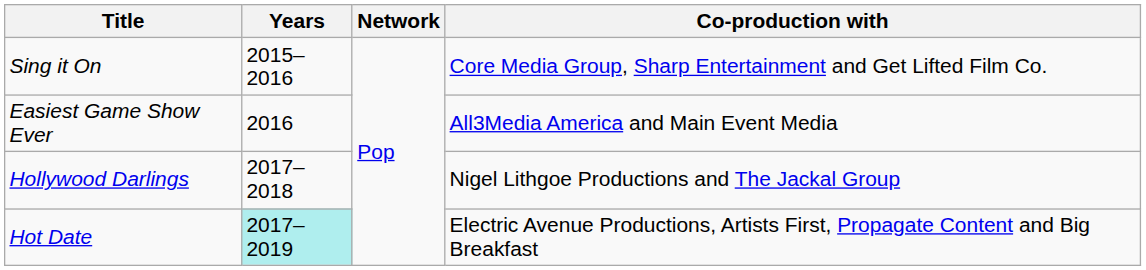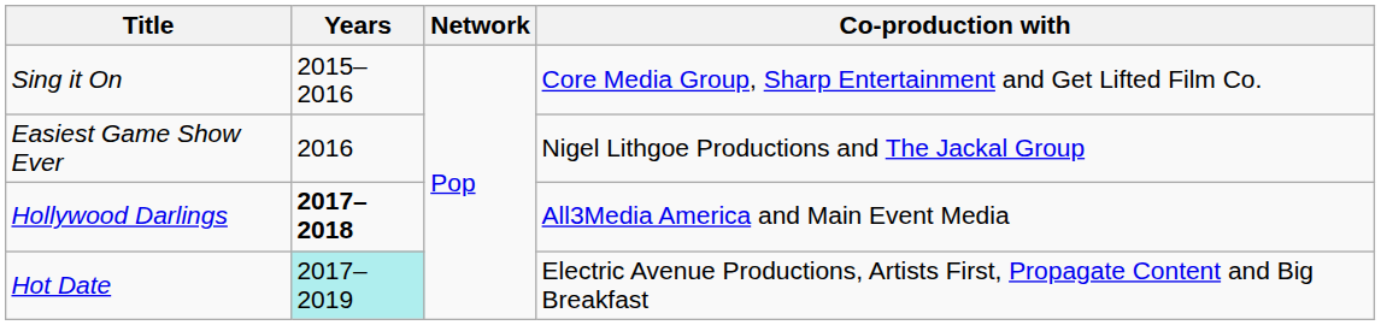Easiest Game Show Ever | Co-production with: All3Media America and Main Event Media -> Nigel Lithgoe Productions and The Jackal Group
Hollywood Darlings | Years: normal -> bold
Hollywood Darlings | Co-production with: Nigel Lithgoe Productions and The Jackal Group -> All3Media America and Main Event Media
